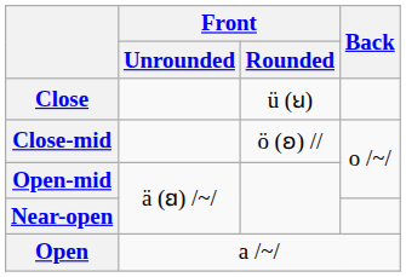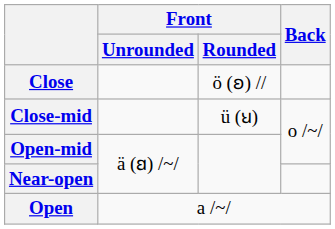Close | Front / Rounded: ü (ꞟ) -> ö (ꞝ) //
Close-mid | Front / Rounded: ö (ꞝ) // -> ü (ꞟ)
